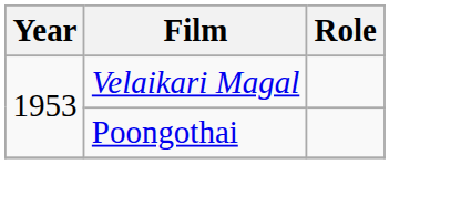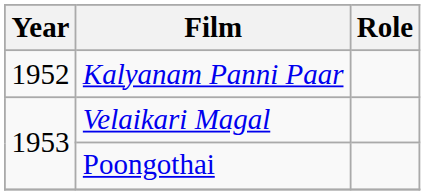+ row: 1952 | Kalyanam Panni Paar
